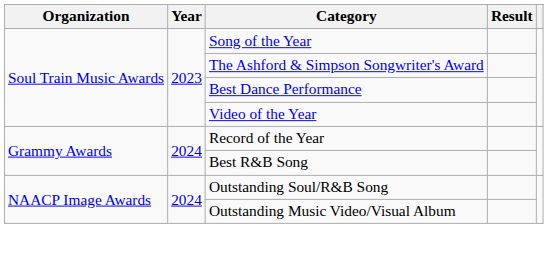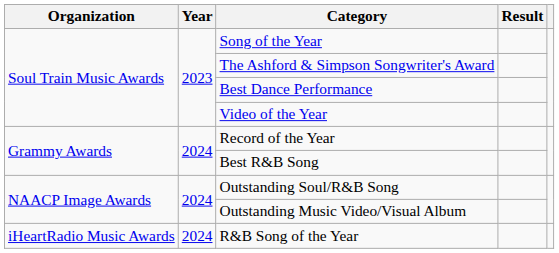+ row: iHeartRadio Music Awards | 2024 | R&B Song of the Year
